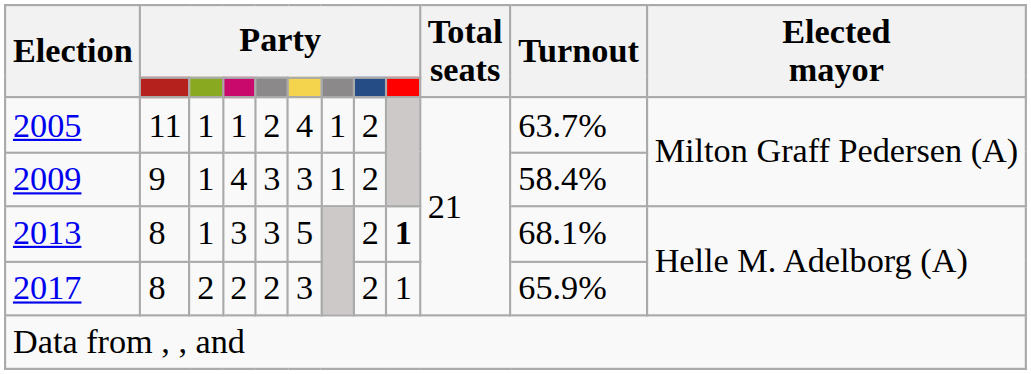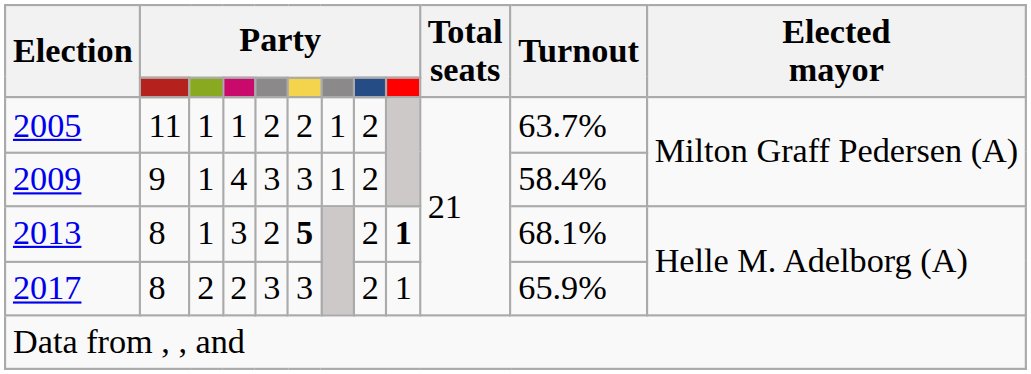2005 | column 6: 4 -> 2
2013 | column 5: 3 -> 2
2013 | column 6: normal -> bold
2017 | column 5: 2 -> 3
